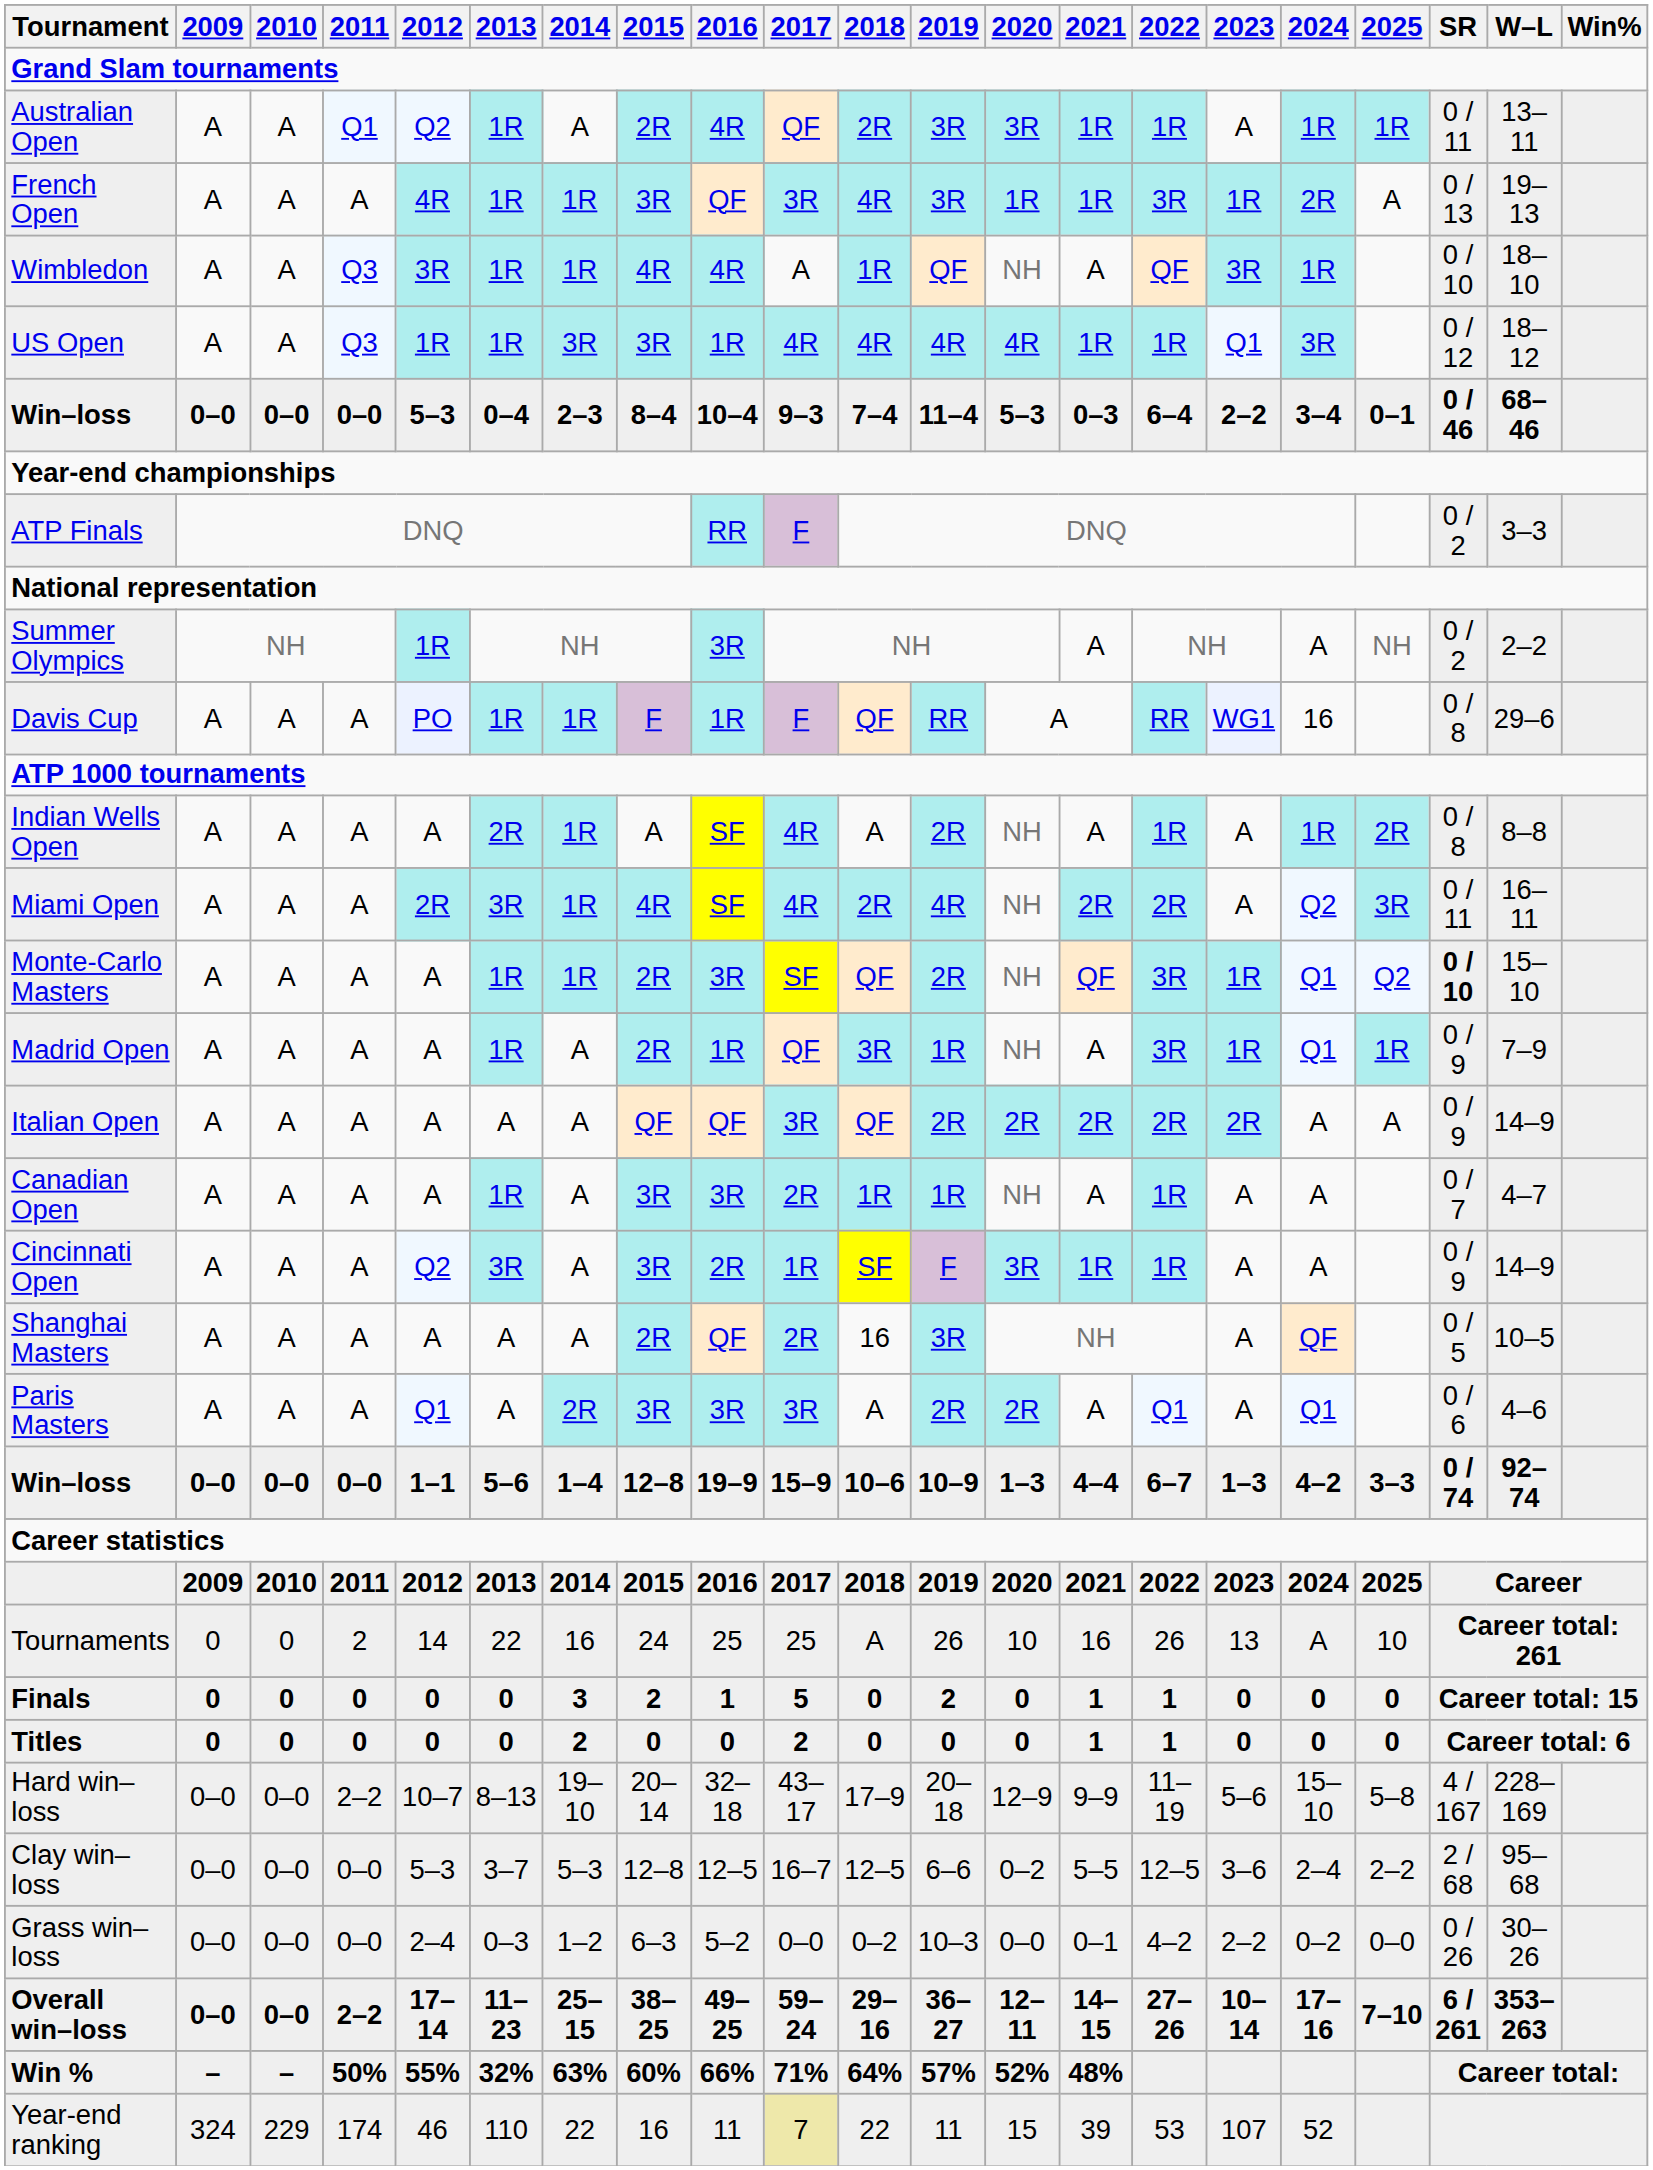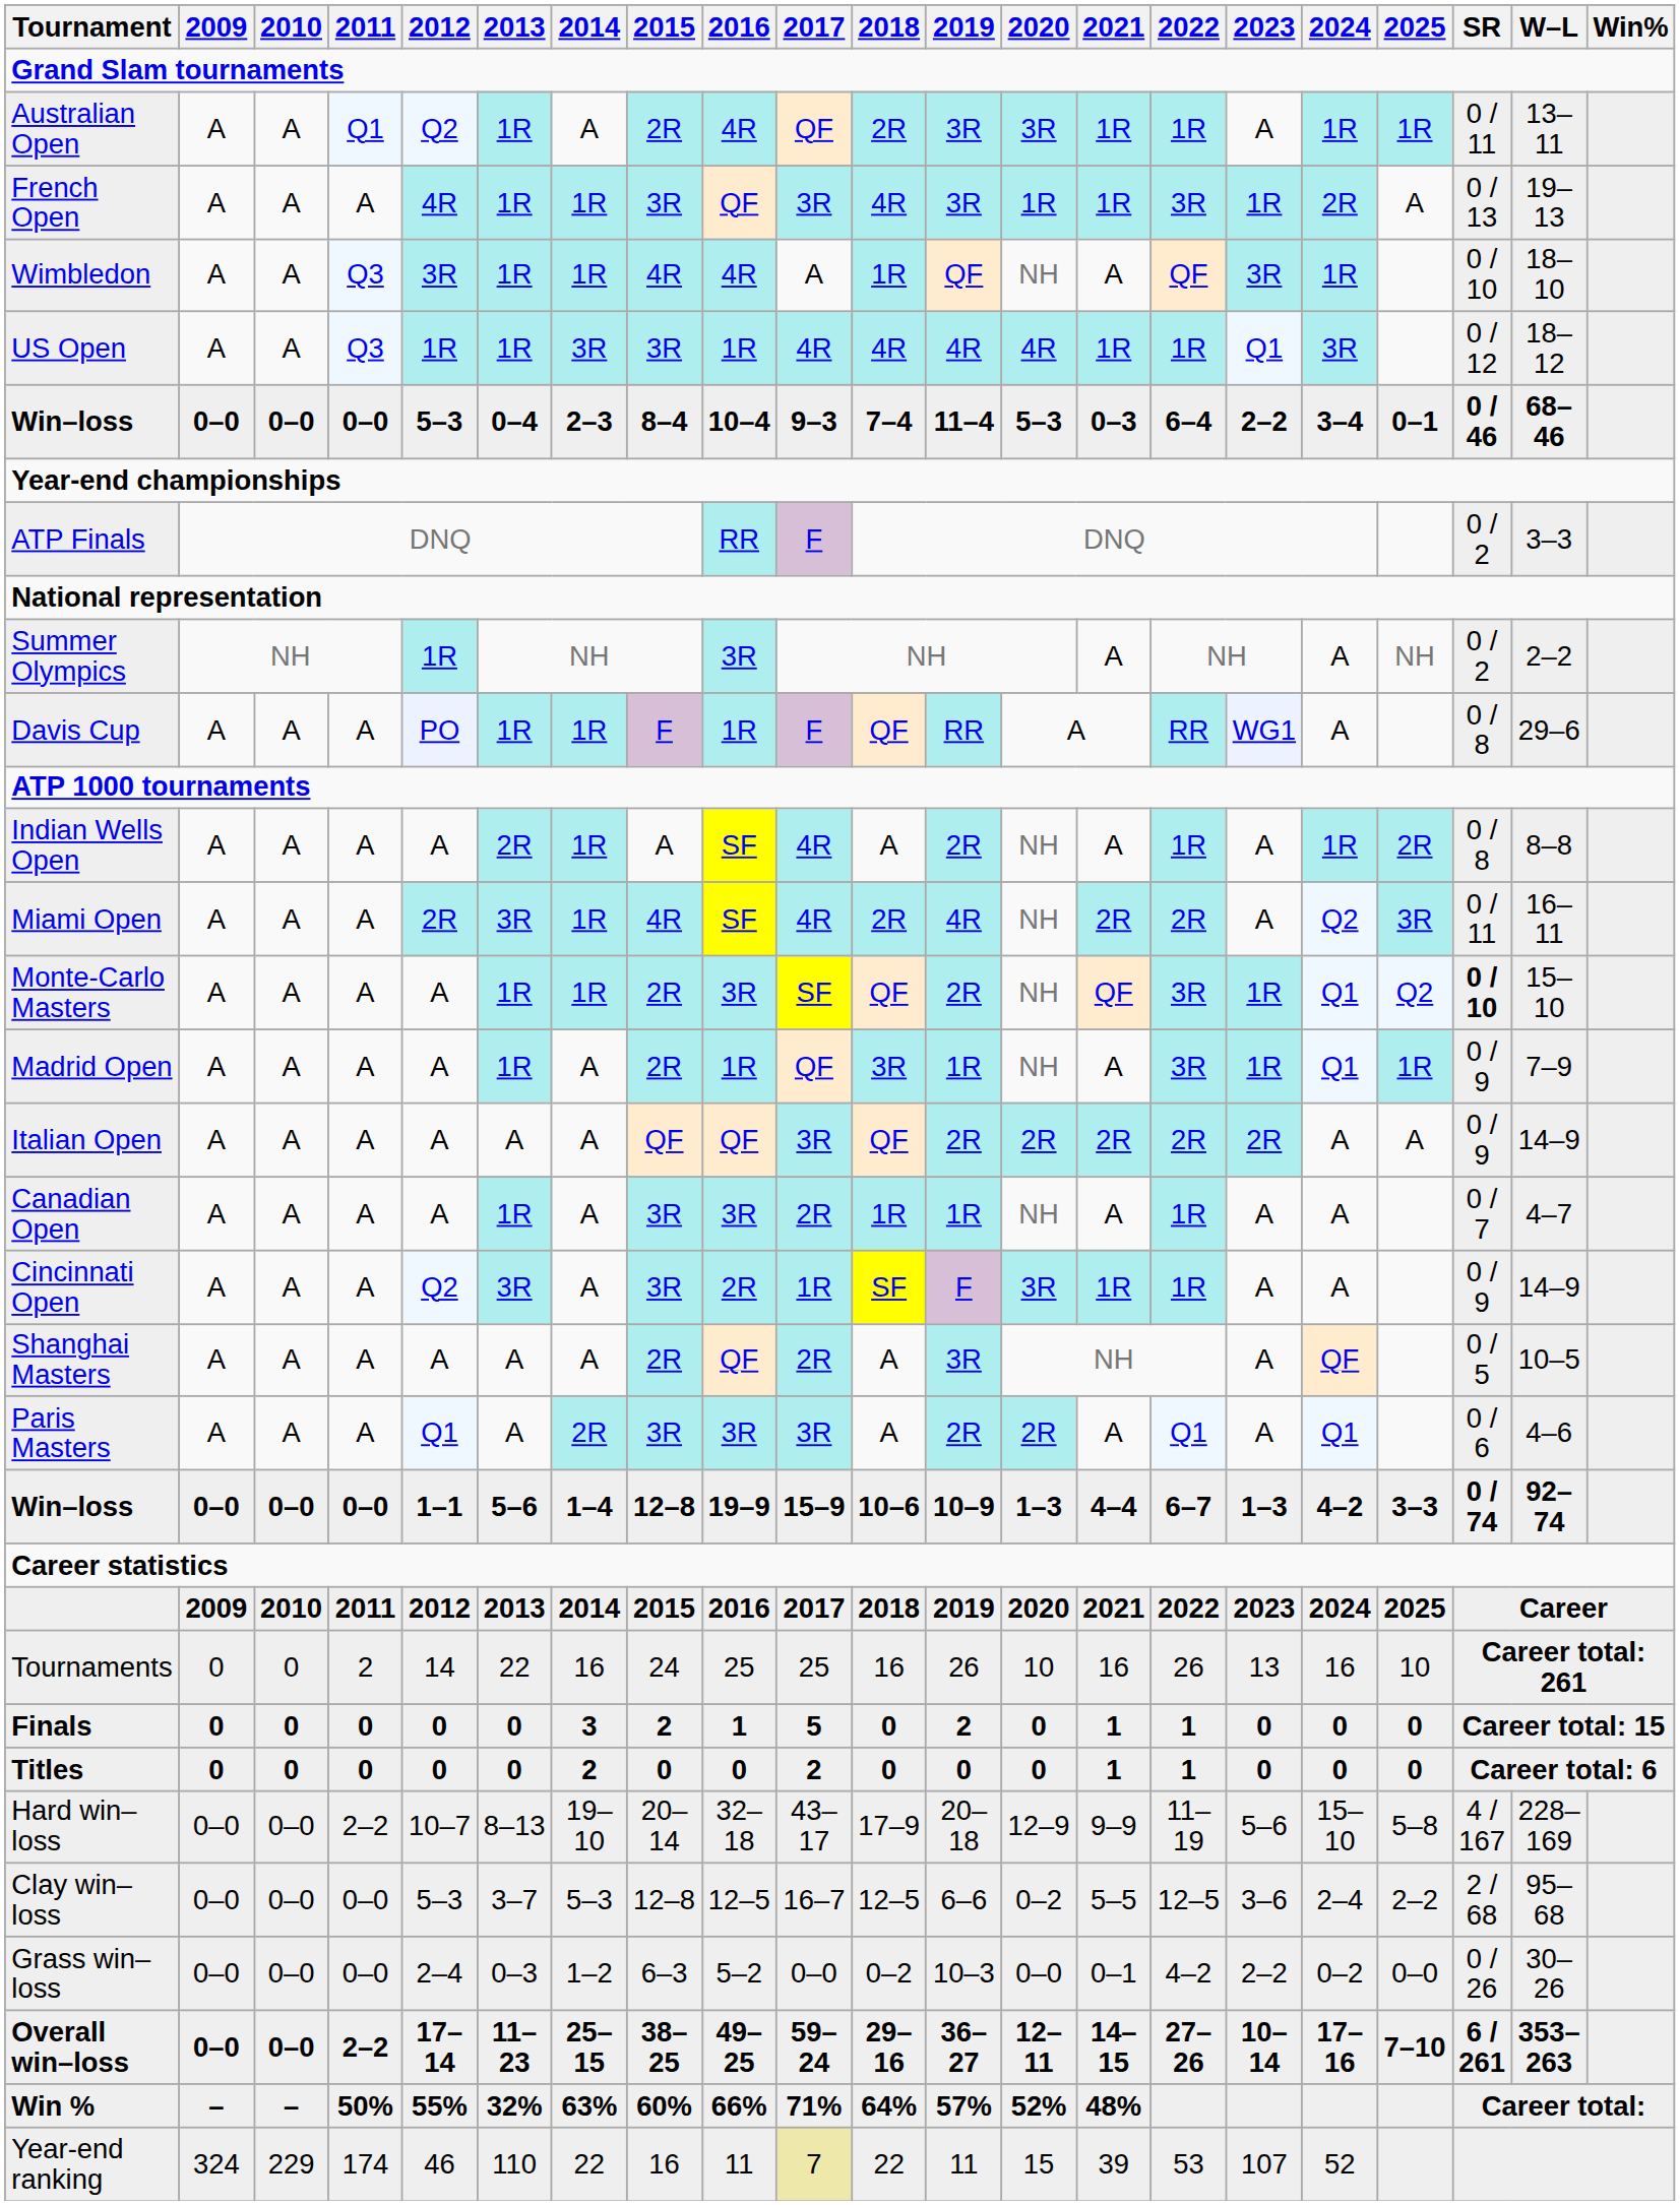Davis Cup | 2024: 16 -> A
Shanghai Masters | 2018: 16 -> A
Tournaments | 2018: A -> 16
Tournaments | 2024: A -> 16
